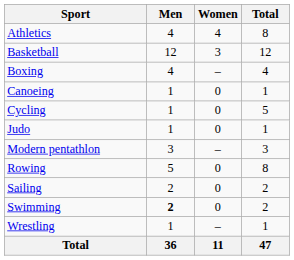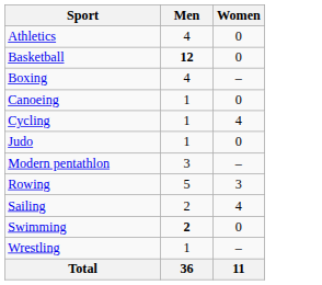- column: Total | 8 | 12 | 4 | 1 | 5 | 1 | 3 | 8 | 2 | 2 | 1 | 47
Athletics | Women: 4 -> 0
Basketball | Men: normal -> bold
Basketball | Women: 3 -> 0
Cycling | Women: 0 -> 4
Rowing | Women: 0 -> 3
Sailing | Women: 0 -> 4
